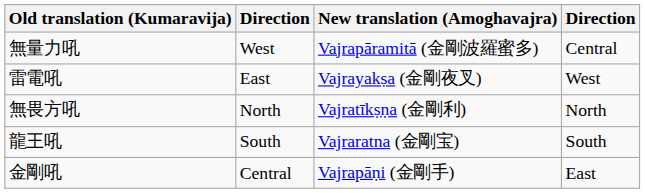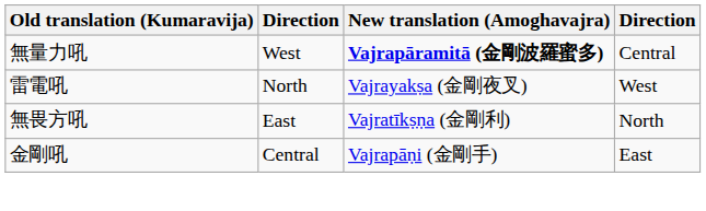無量力吼 | New translation (Amoghavajra): normal -> bold
雷電吼 | column 2: East -> North
無畏方吼 | column 2: North -> East
- row: 龍王吼 | South | Vajraratna (金剛宝) | South
